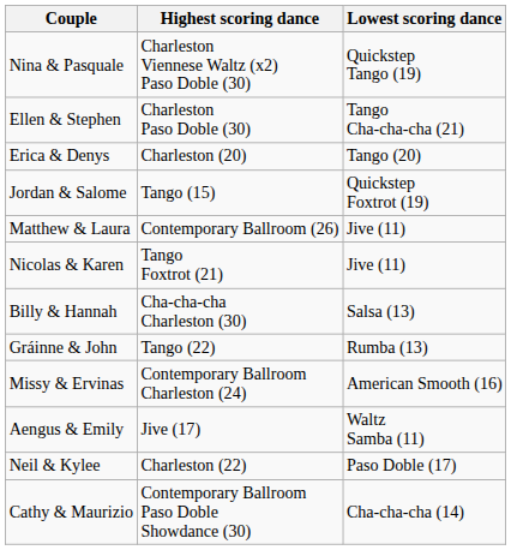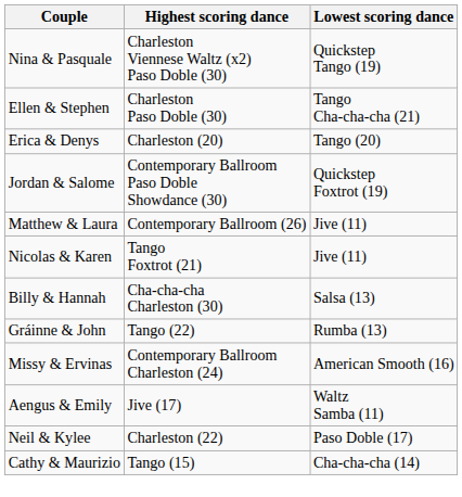Jordan & Salome | Highest scoring dance: Tango (15) -> Contemporary Ballroom Paso Doble Showdance (30)
Cathy & Maurizio | Highest scoring dance: Contemporary Ballroom Paso Doble Showdance (30) -> Tango (15)
